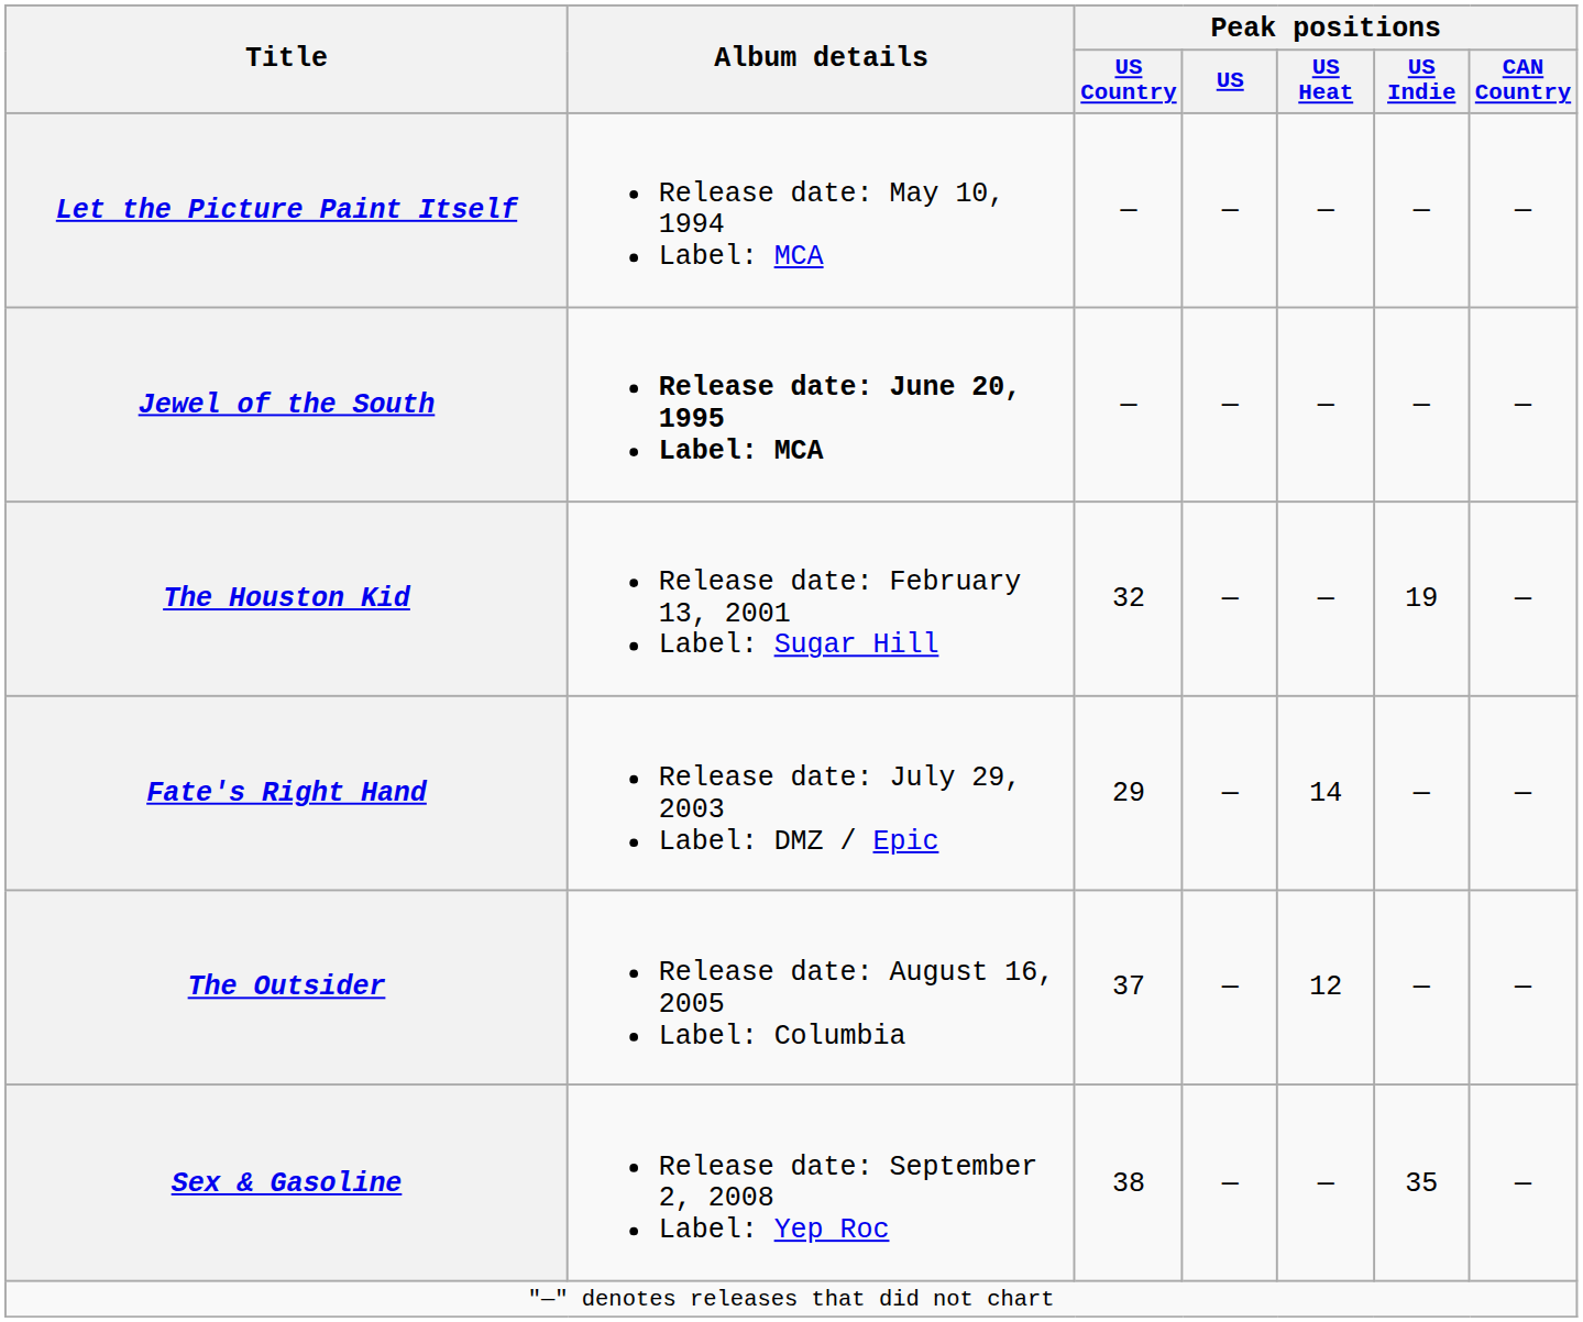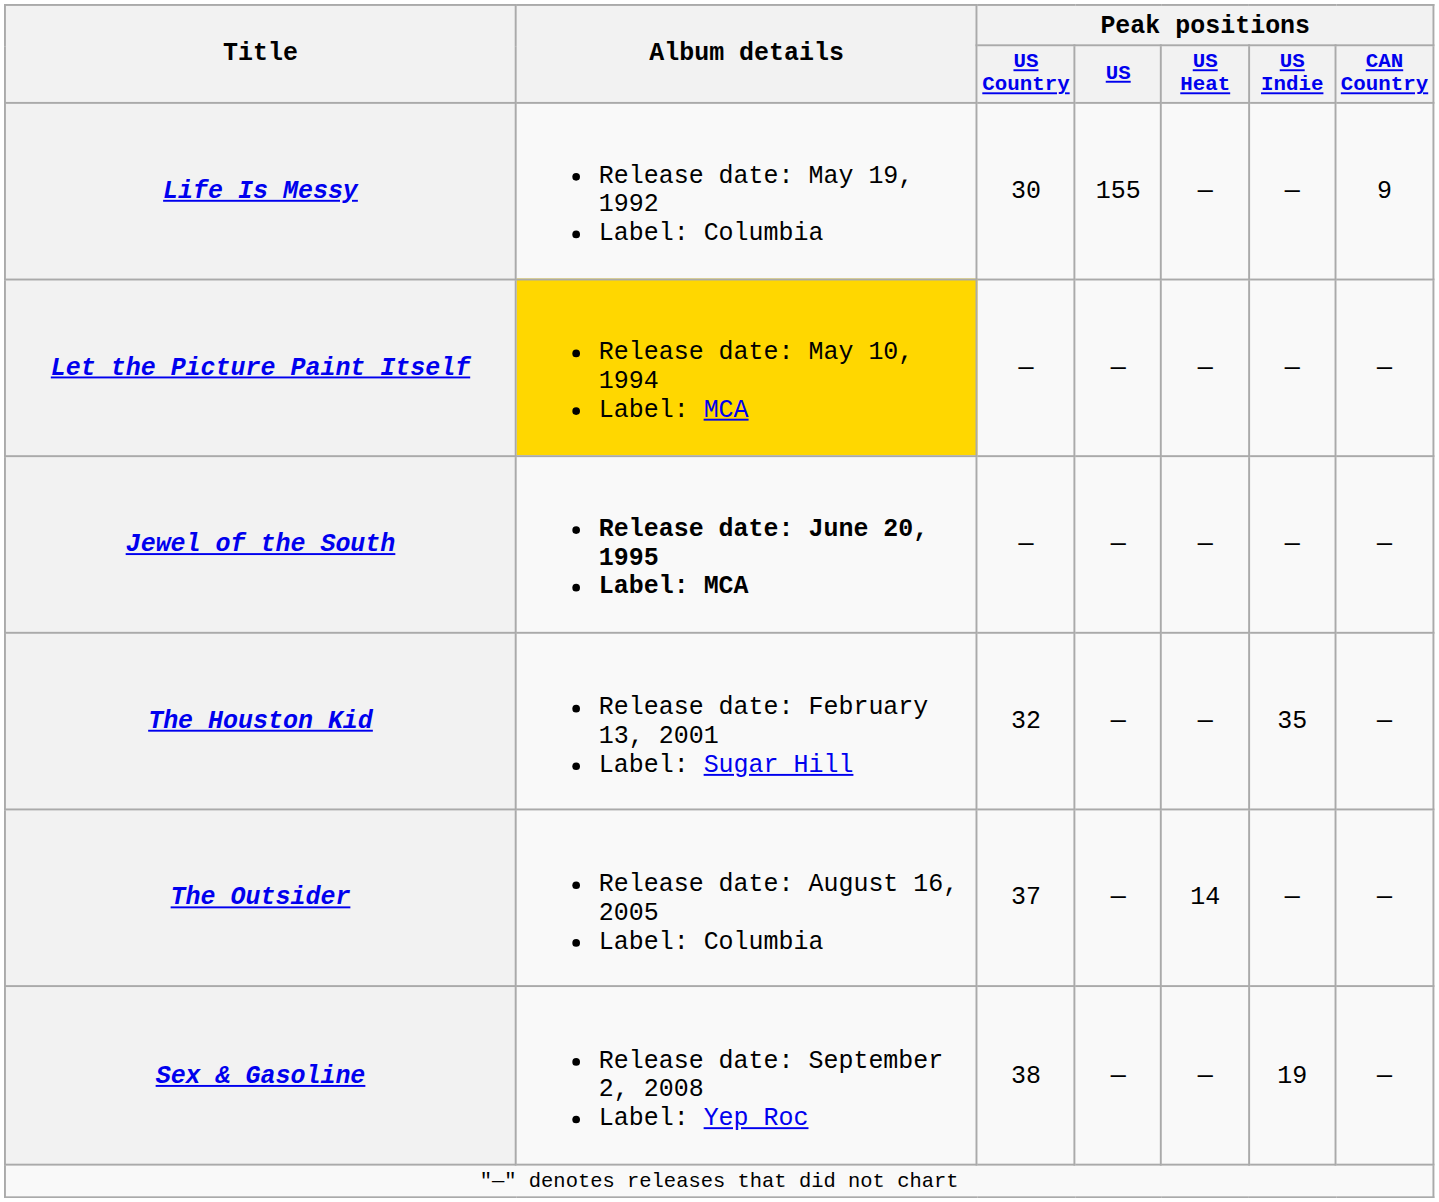+ row: Life Is Messy | Release date: May 19, 1992 Label: Columbia | 30 | 155 | — | — | 9
Let the Picture Paint Itself | Album details: no background -> gold background
The Houston Kid | Peak positions / US Indie: 19 -> 35
- row: Fate's Right Hand | Release date: July 29, 2003 Label: DMZ / Epic | 29 | — | 14 | — | —
The Outsider | Peak positions / US Heat: 12 -> 14
Sex & Gasoline | Peak positions / US Indie: 35 -> 19
